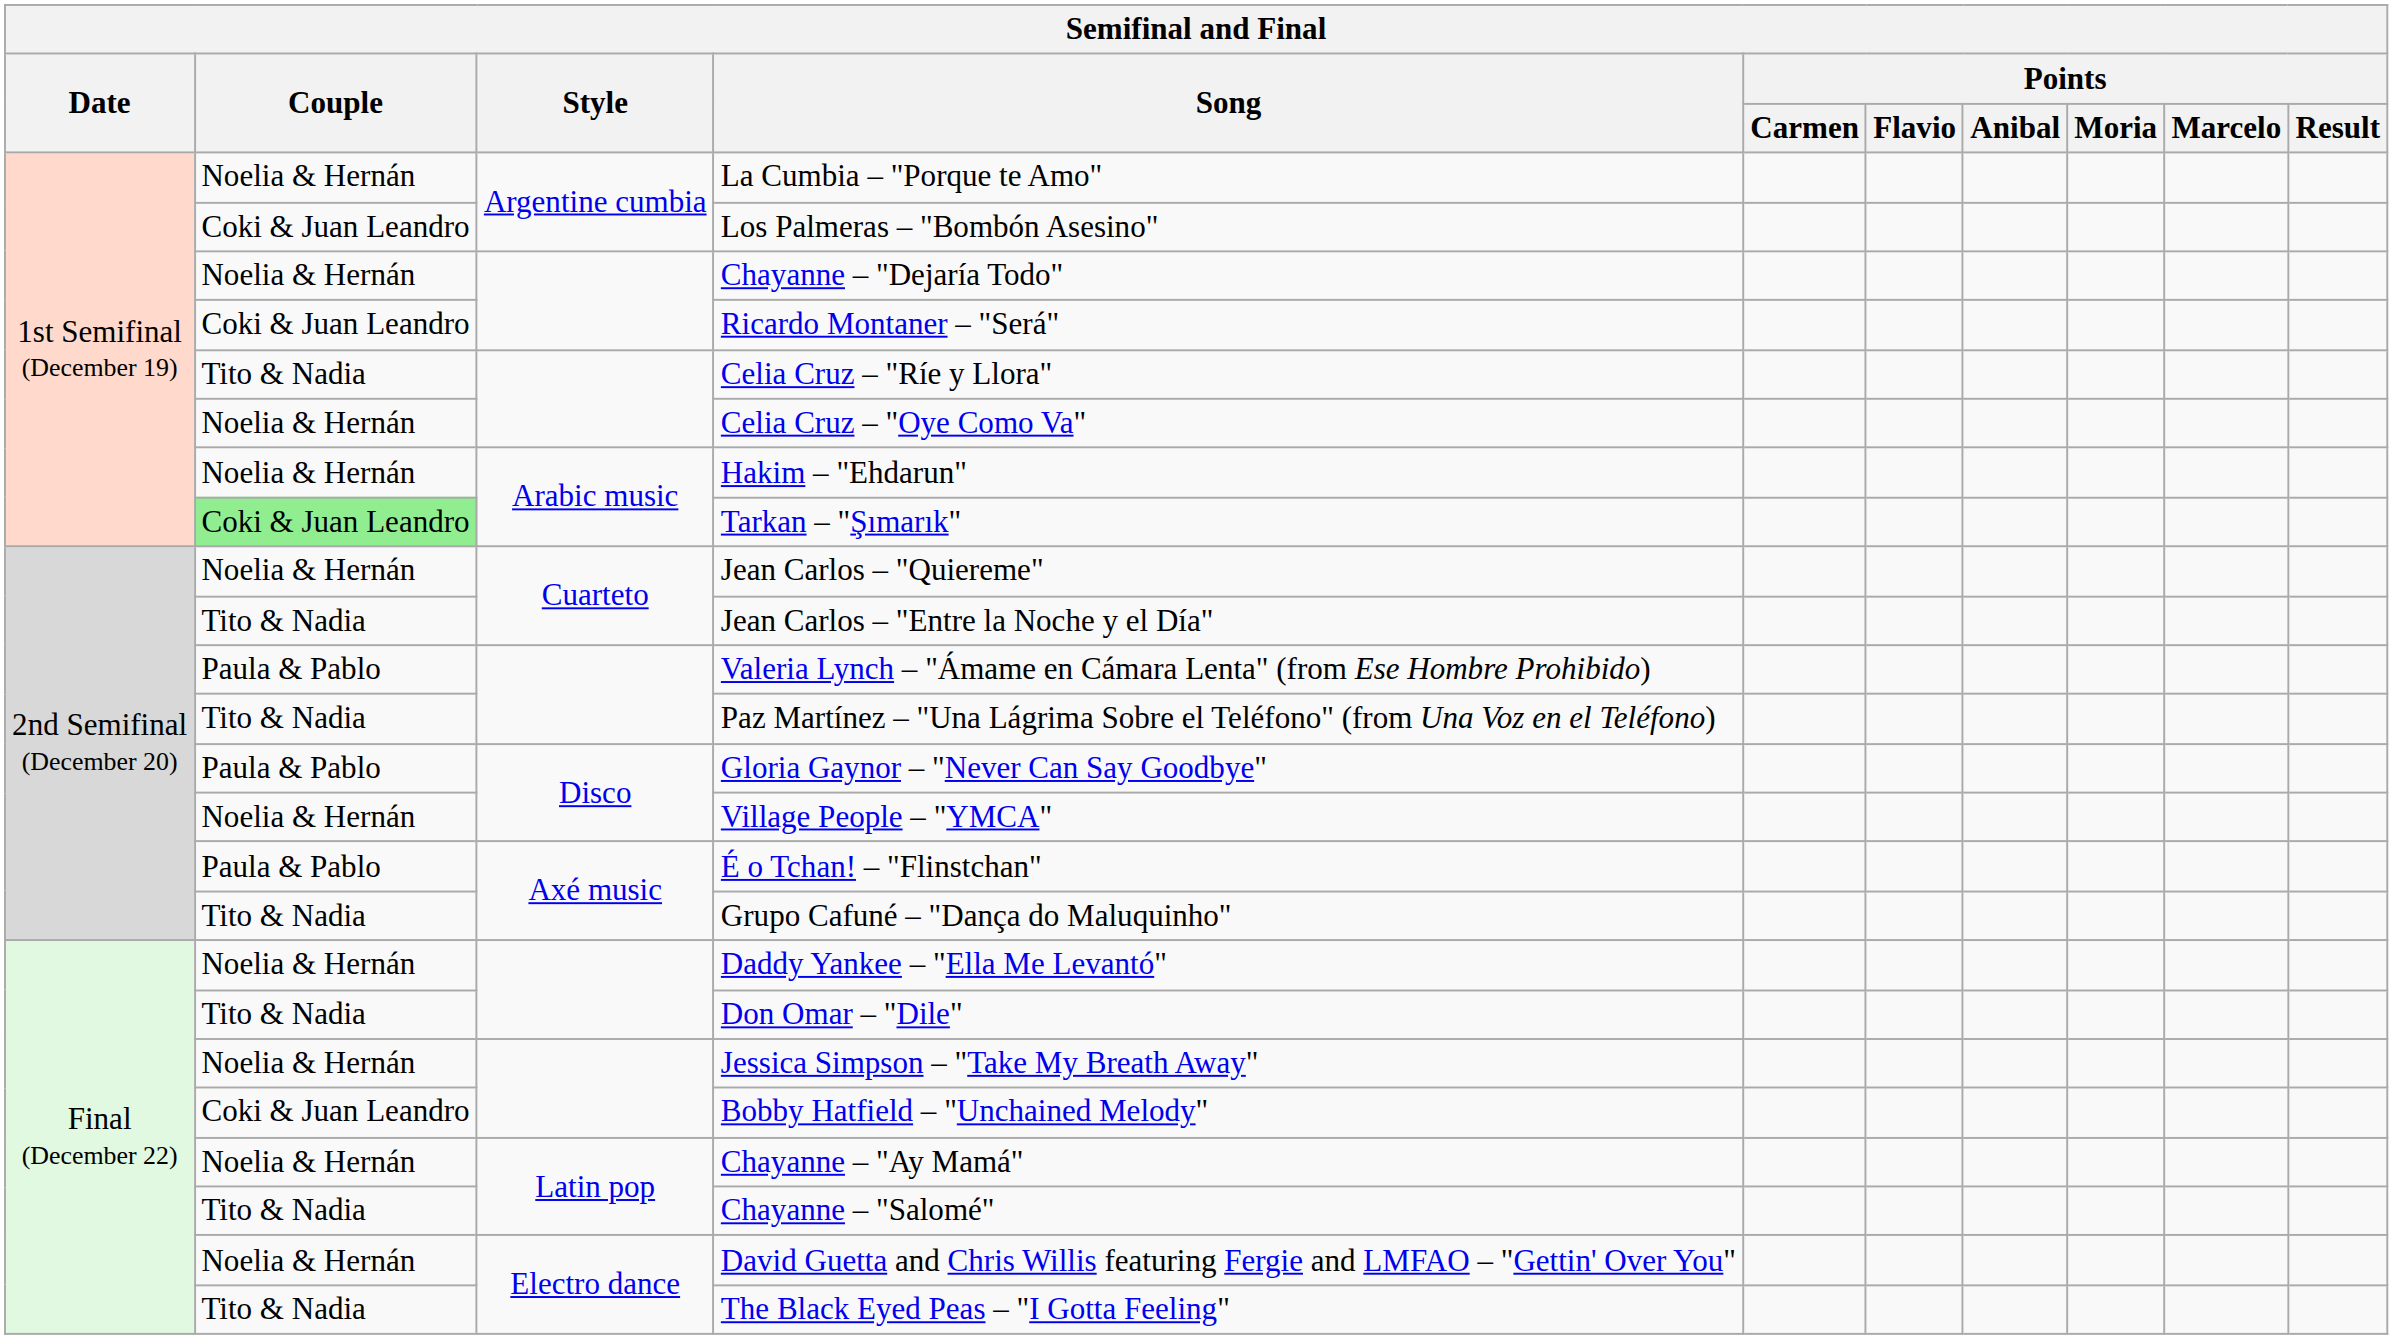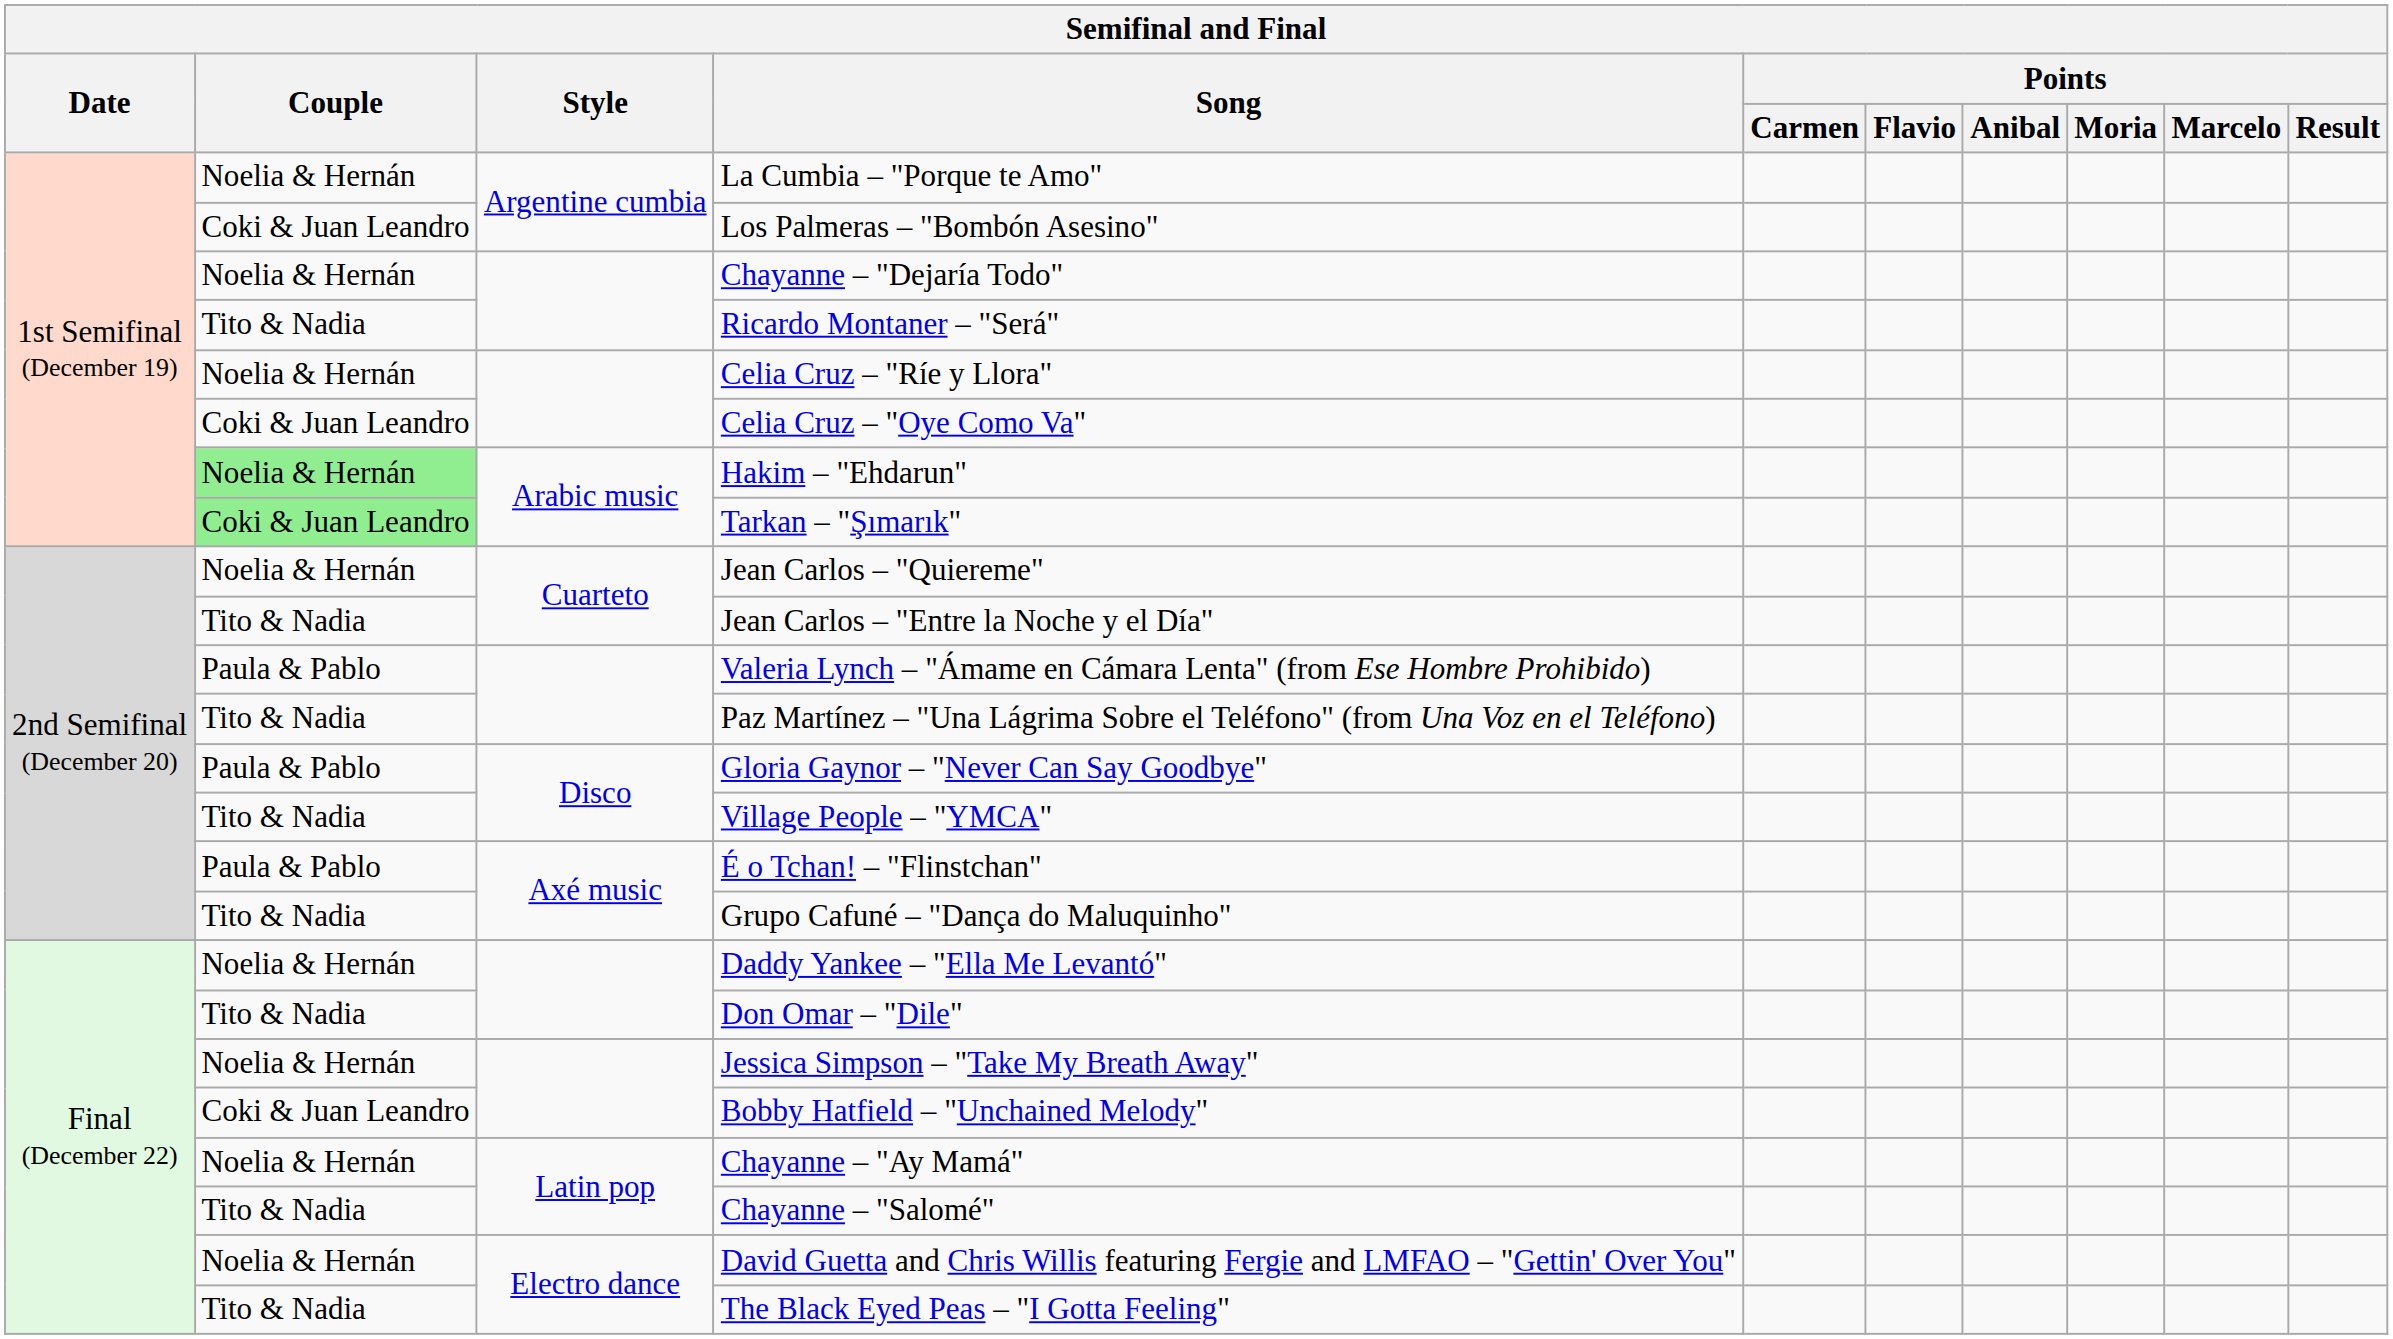Ricardo Montaner – "Será" | Couple: Coki & Juan Leandro -> Tito & Nadia
Celia Cruz – "Ríe y Llora" | Couple: Tito & Nadia -> Noelia & Hernán
Celia Cruz – "Oye Como Va" | Couple: Noelia & Hernán -> Coki & Juan Leandro
Hakim – "Ehdarun" | Couple: no background -> lightgreen background
Village People – "YMCA" | Couple: Noelia & Hernán -> Tito & Nadia
